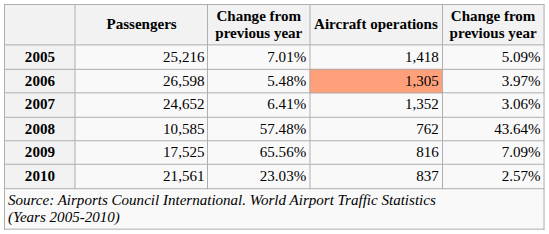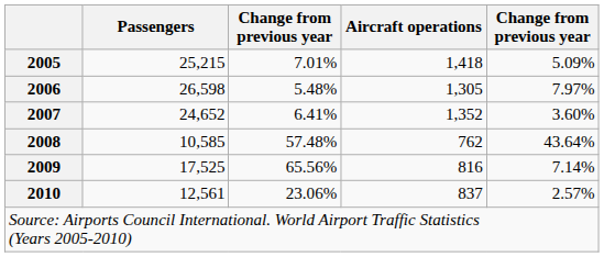2005 | Passengers: 25,216 -> 25,215
2006 | Aircraft operations: lightsalmon background -> no background
2006 | column 5: 3.97% -> 7.97%
2007 | column 5: 3.06% -> 3.60%
2009 | column 5: 7.09% -> 7.14%
2010 | Passengers: 21,561 -> 12,561
2010 | column 3: 23.03% -> 23.06%
